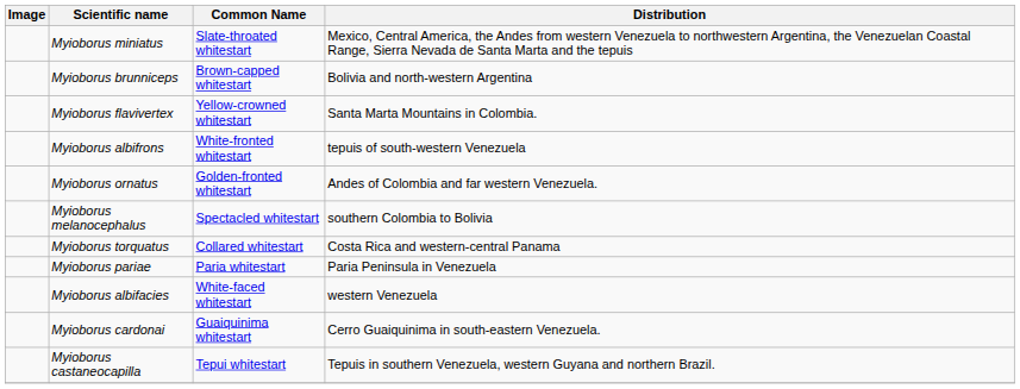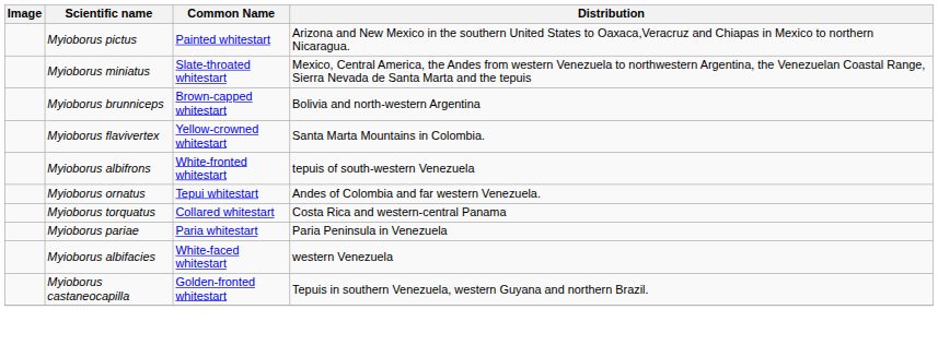+ row: Myioborus pictus | Painted whitestart | Arizona and New Mexico in the southern United States to Oaxaca,Veracruz and Chiapas in Mexico to northern Nicaragua.
Myioborus ornatus | Common Name: Golden-fronted whitestart -> Tepui whitestart
- row: Myioborus melanocephalus | Spectacled whitestart | southern Colombia to Bolivia
- row: Myioborus cardonai | Guaiquinima whitestart | Cerro Guaiquinima in south-eastern Venezuela.
Myioborus castaneocapilla | Common Name: Tepui whitestart -> Golden-fronted whitestart
